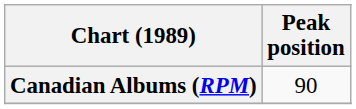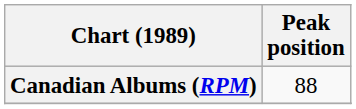Canadian Albums (RPM) | Peak position: 90 -> 88
